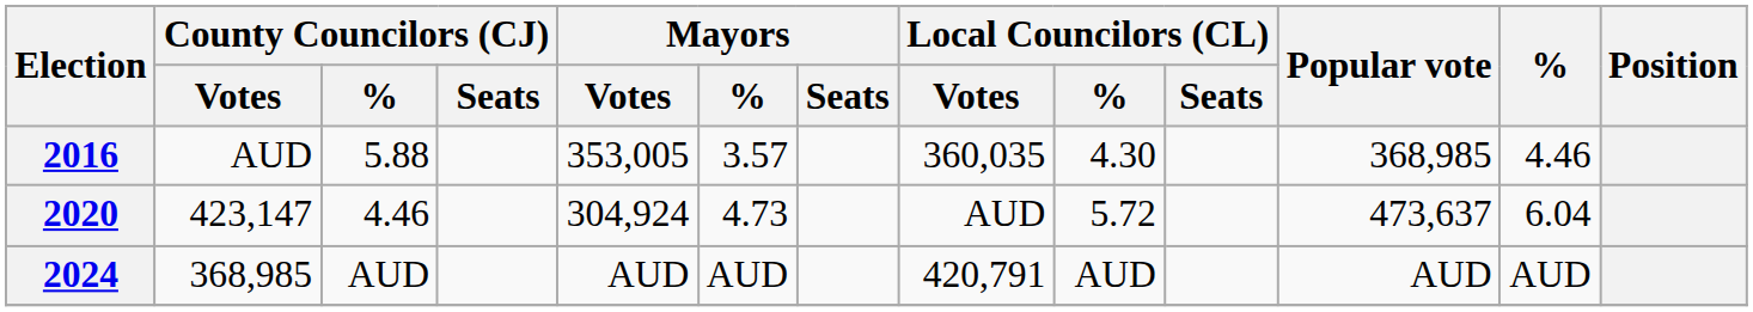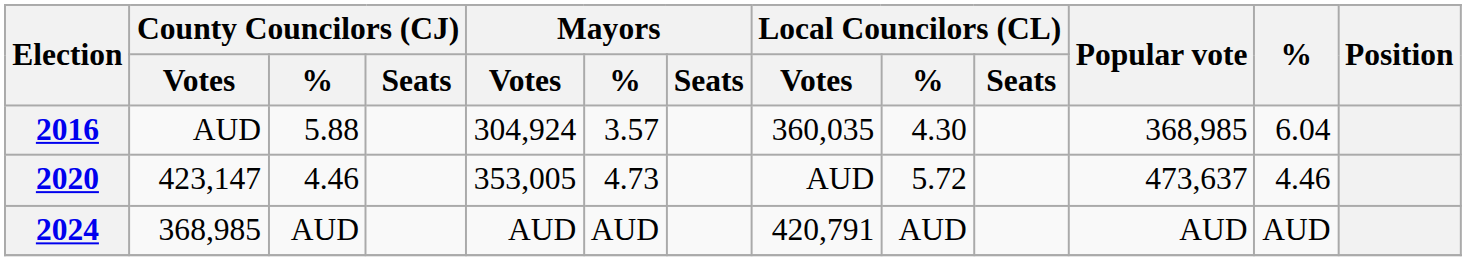2016 | Mayors / Votes: 353,005 -> 304,924
2016 | %: 4.46 -> 6.04
2020 | Mayors / Votes: 304,924 -> 353,005
2020 | %: 6.04 -> 4.46
